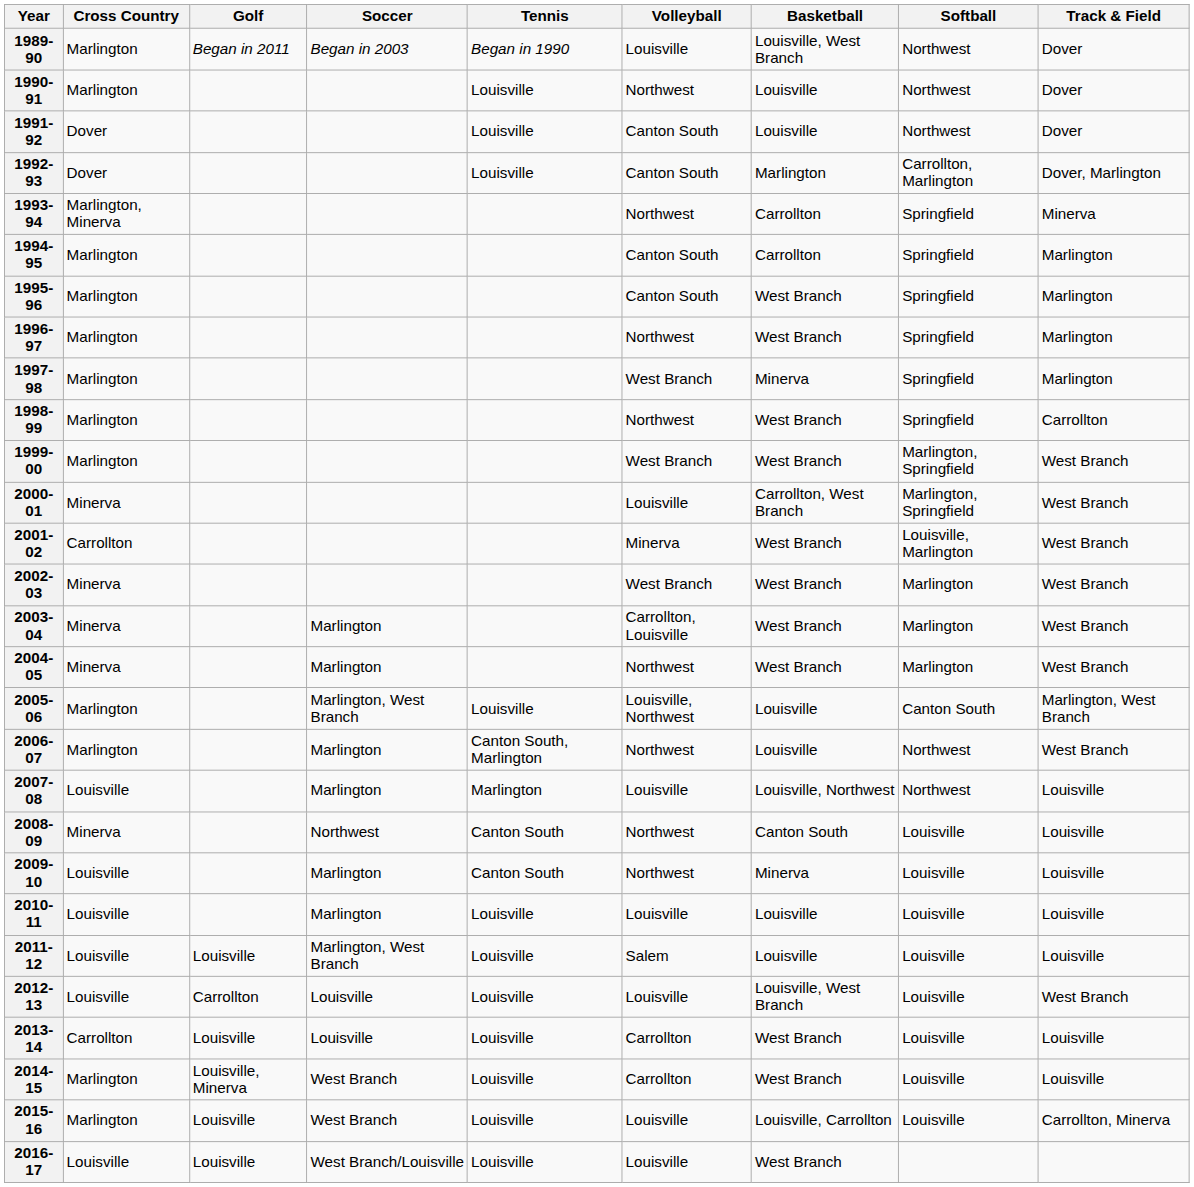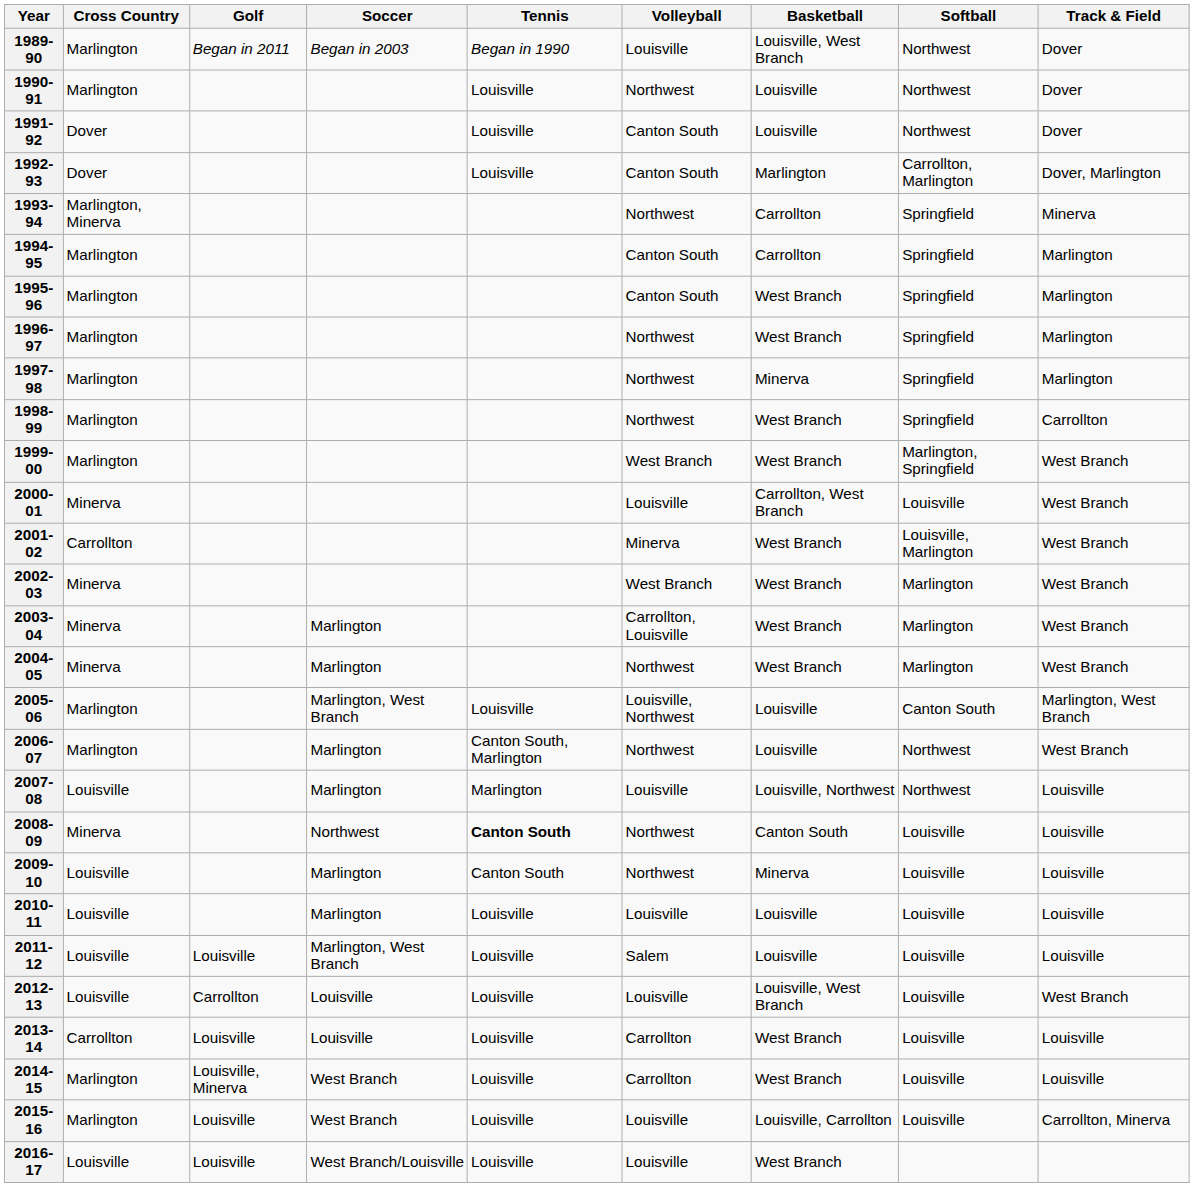1997-98 | Volleyball: West Branch -> Northwest
2000-01 | Softball: Marlington, Springfield -> Louisville
2008-09 | Tennis: normal -> bold
